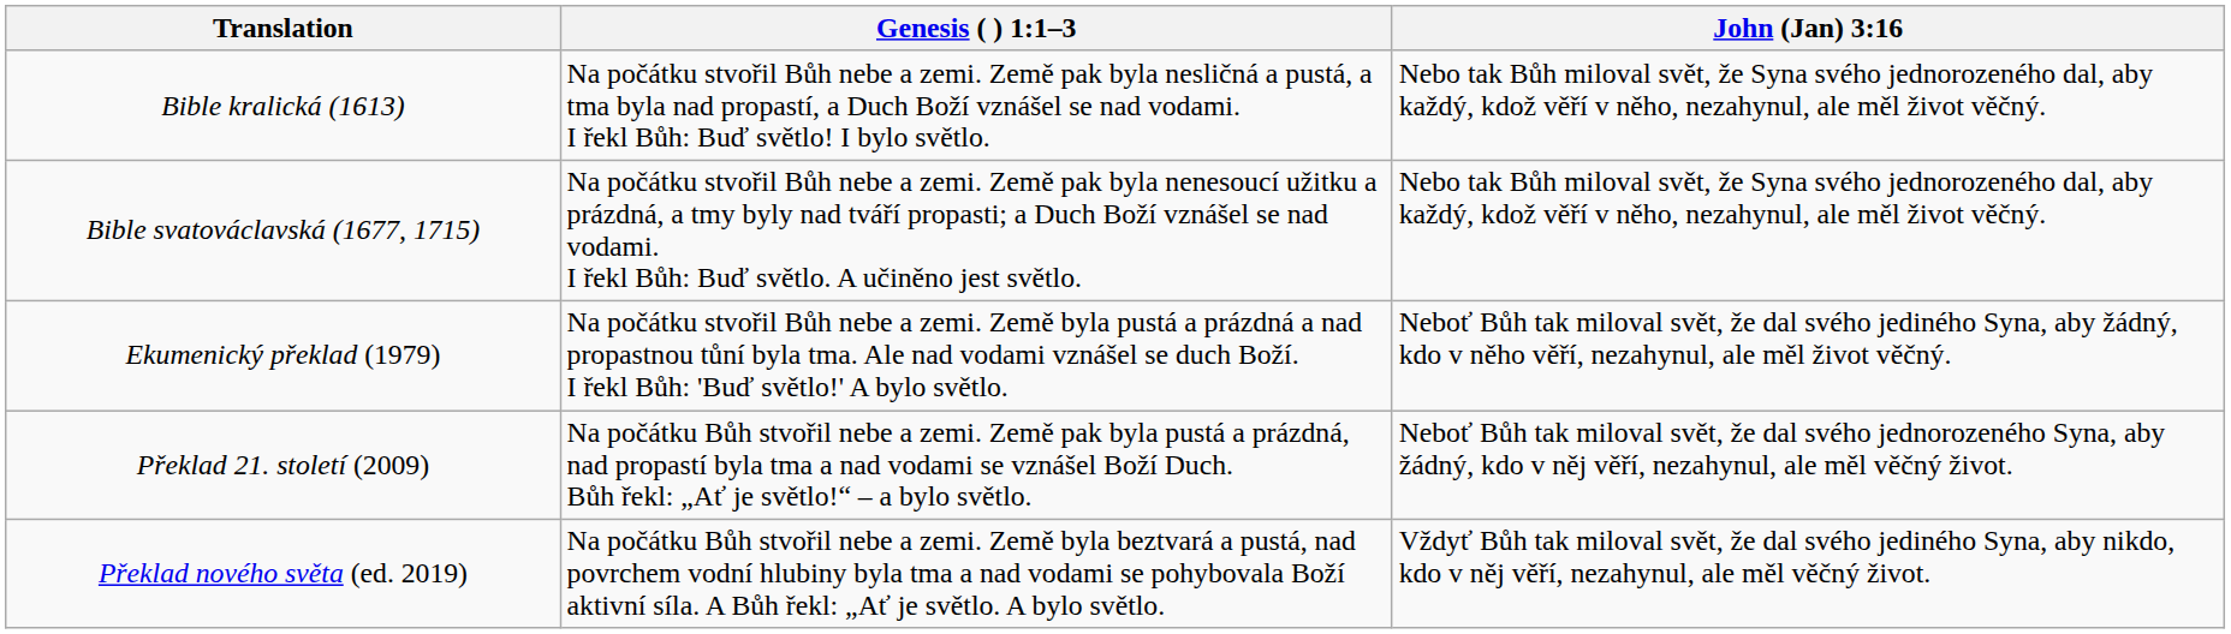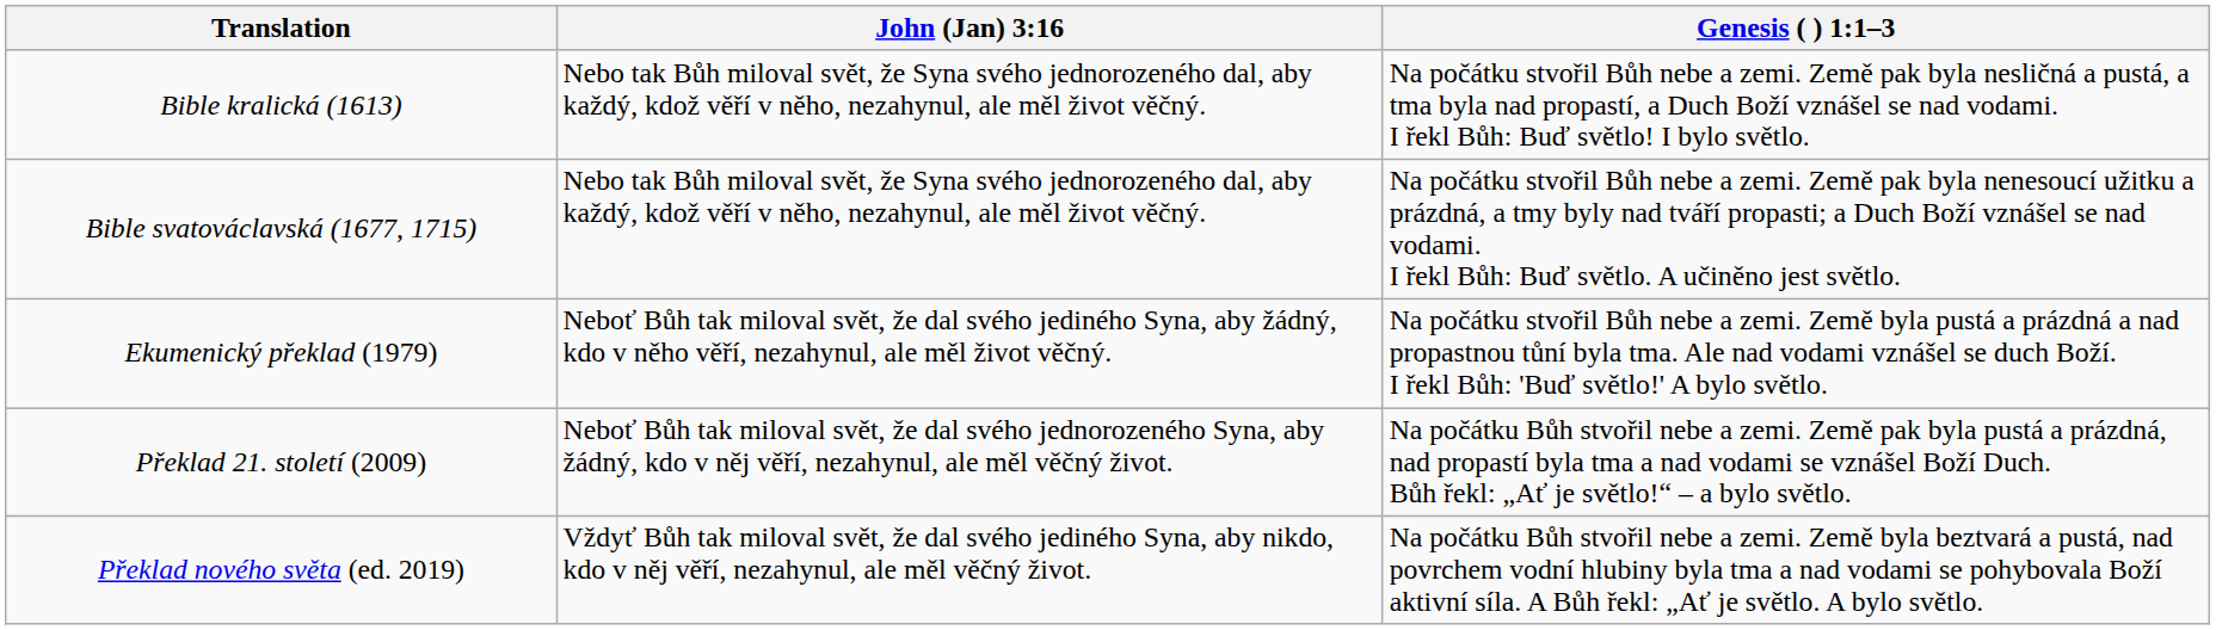columns swapped: Genesis ( ) 1:1–3 <-> John (Jan) 3:16
